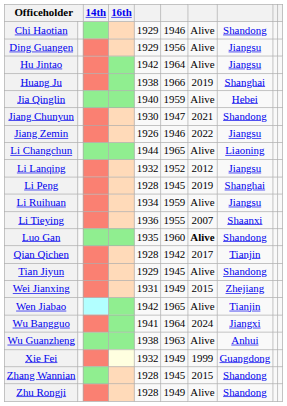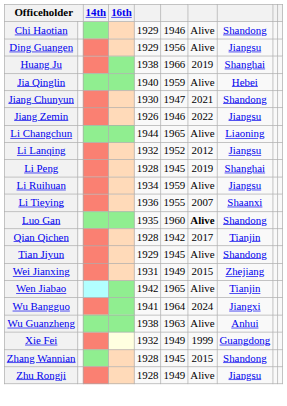- row: Hu Jintao | 1942 | 1964 | Alive | Jiangsu
Zhu Rongji | column 8: Shandong -> Jiangsu
